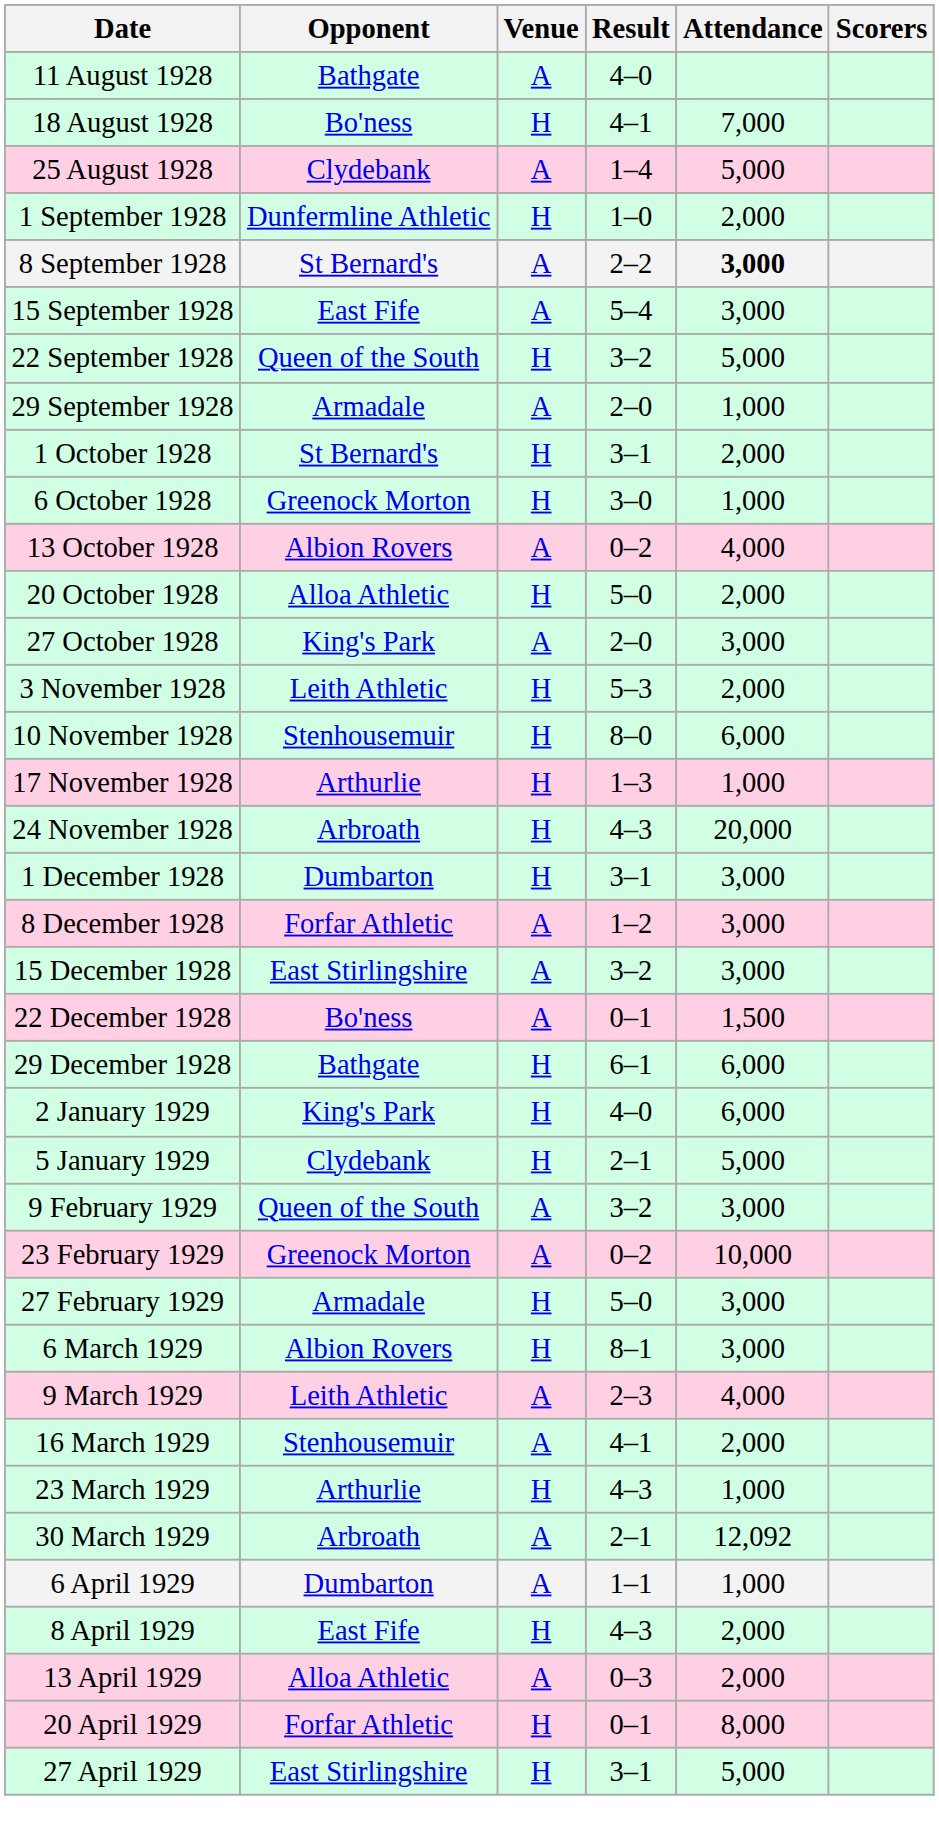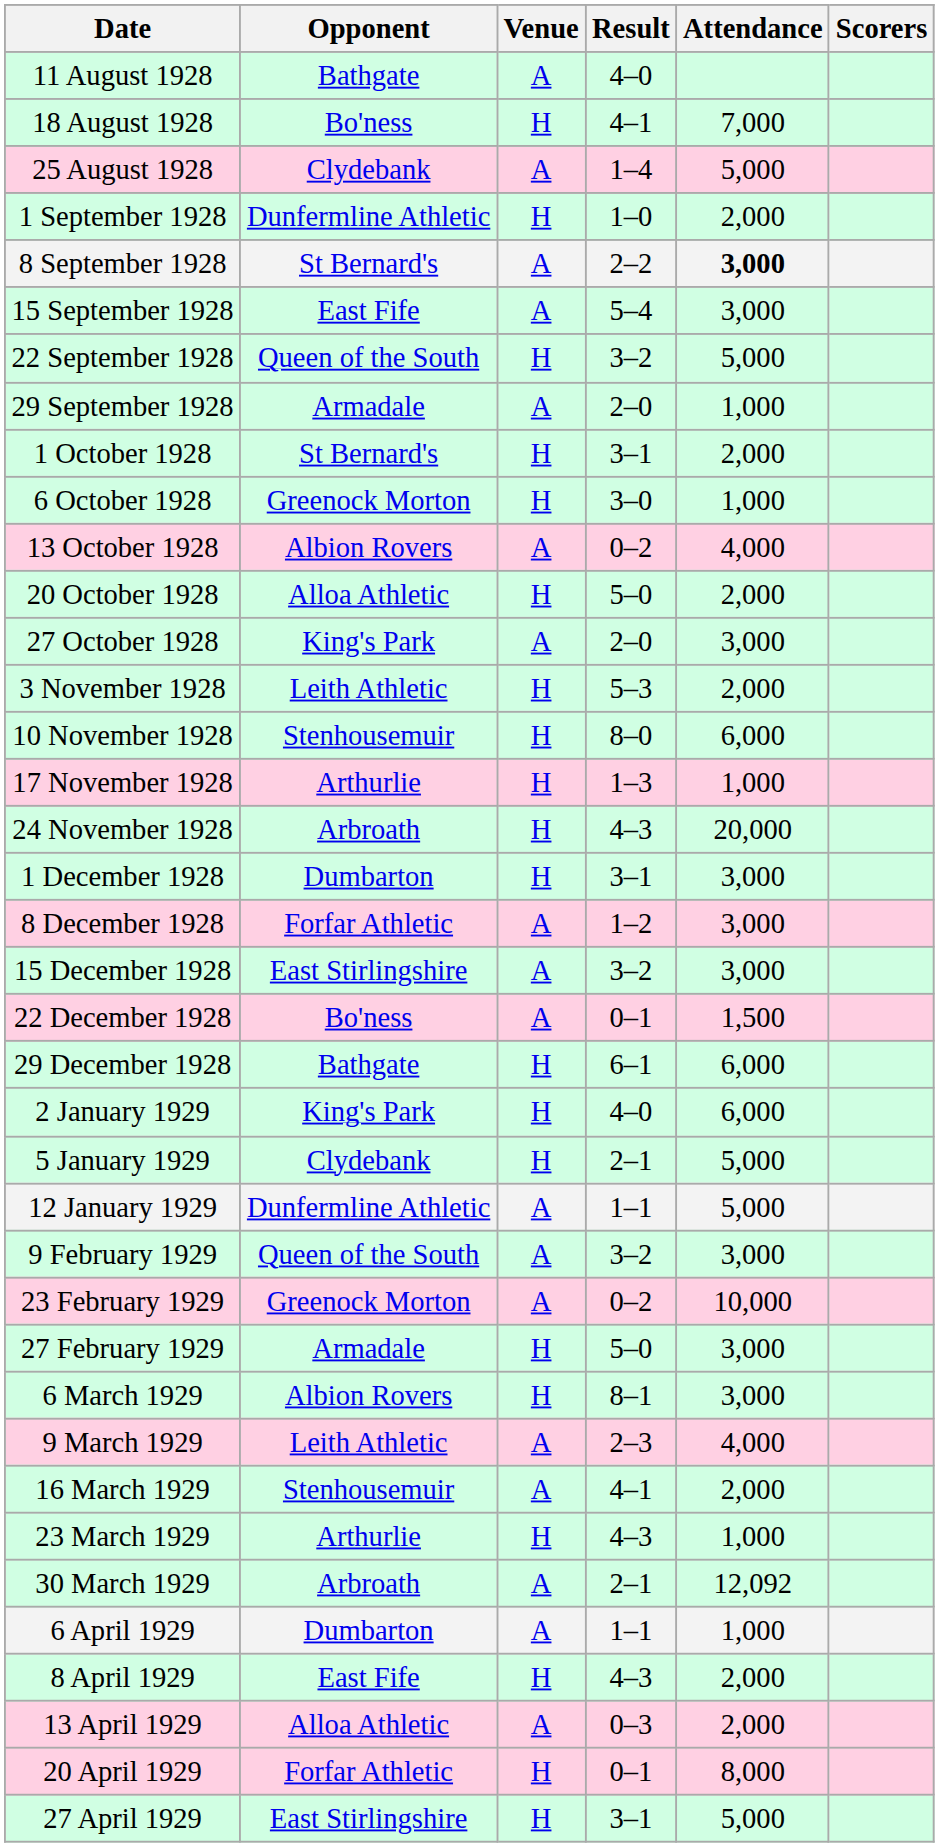+ row: 12 January 1929 | Dunfermline Athletic | A | 1–1 | 5,000
